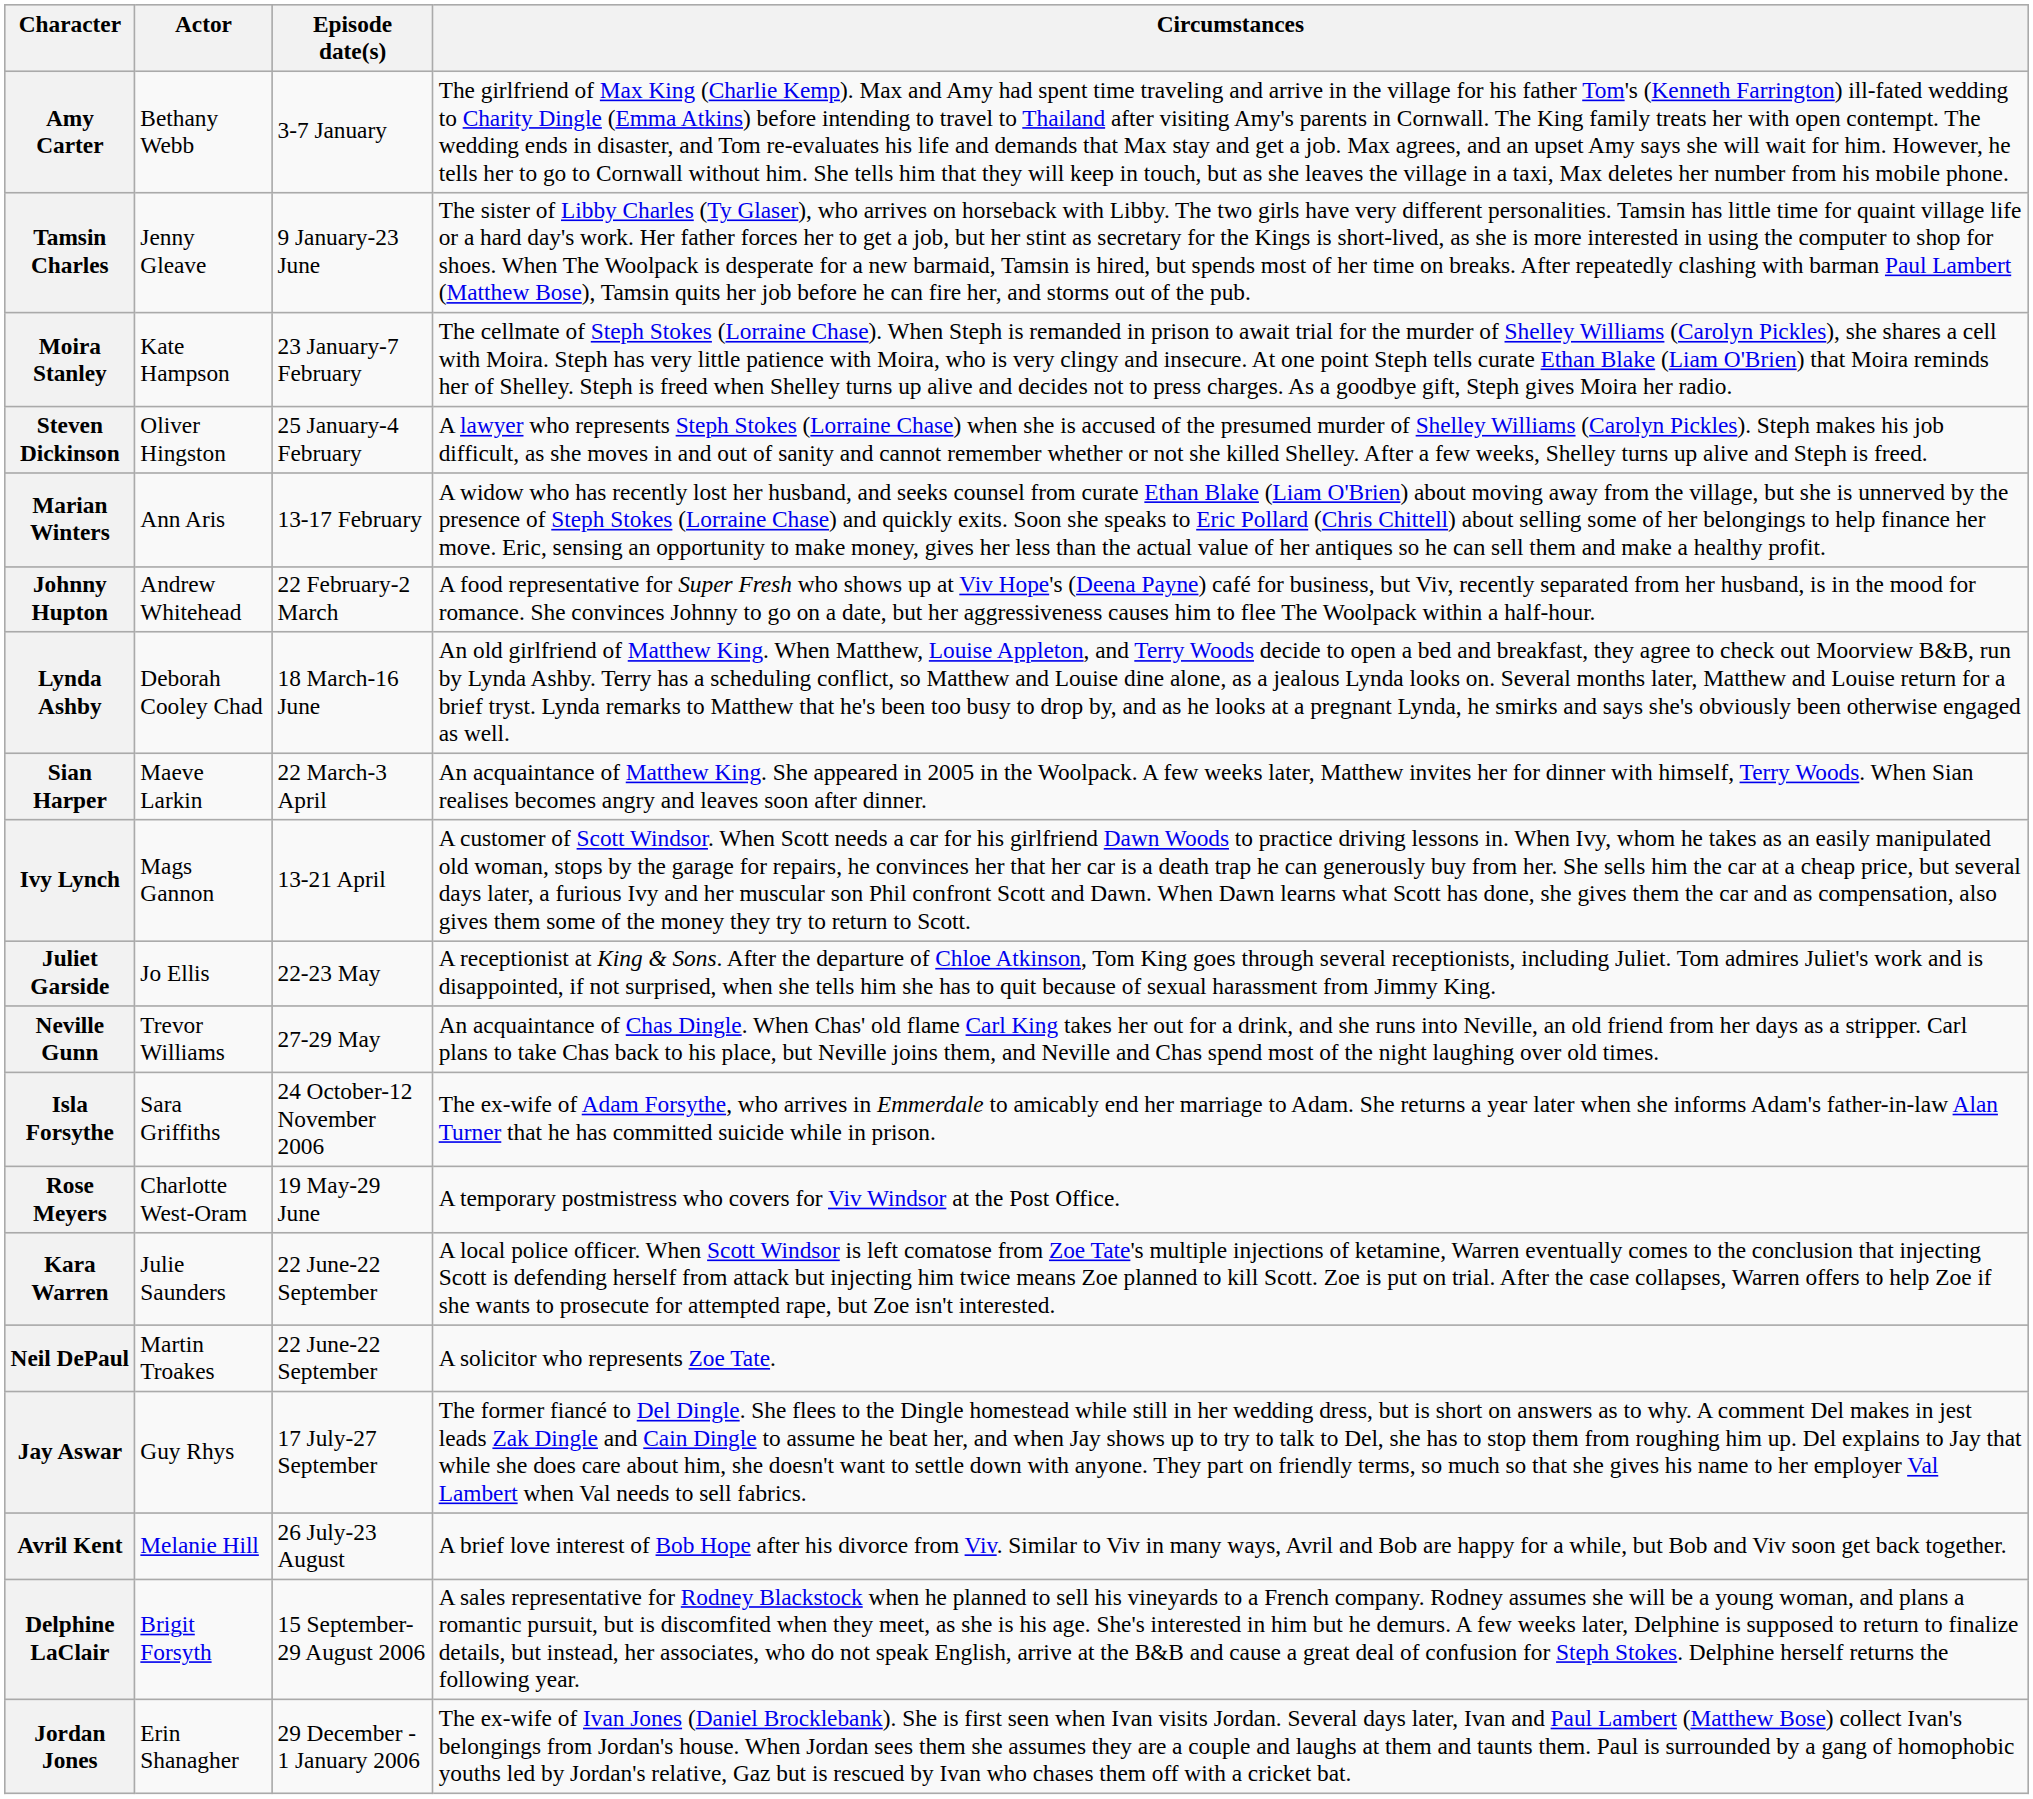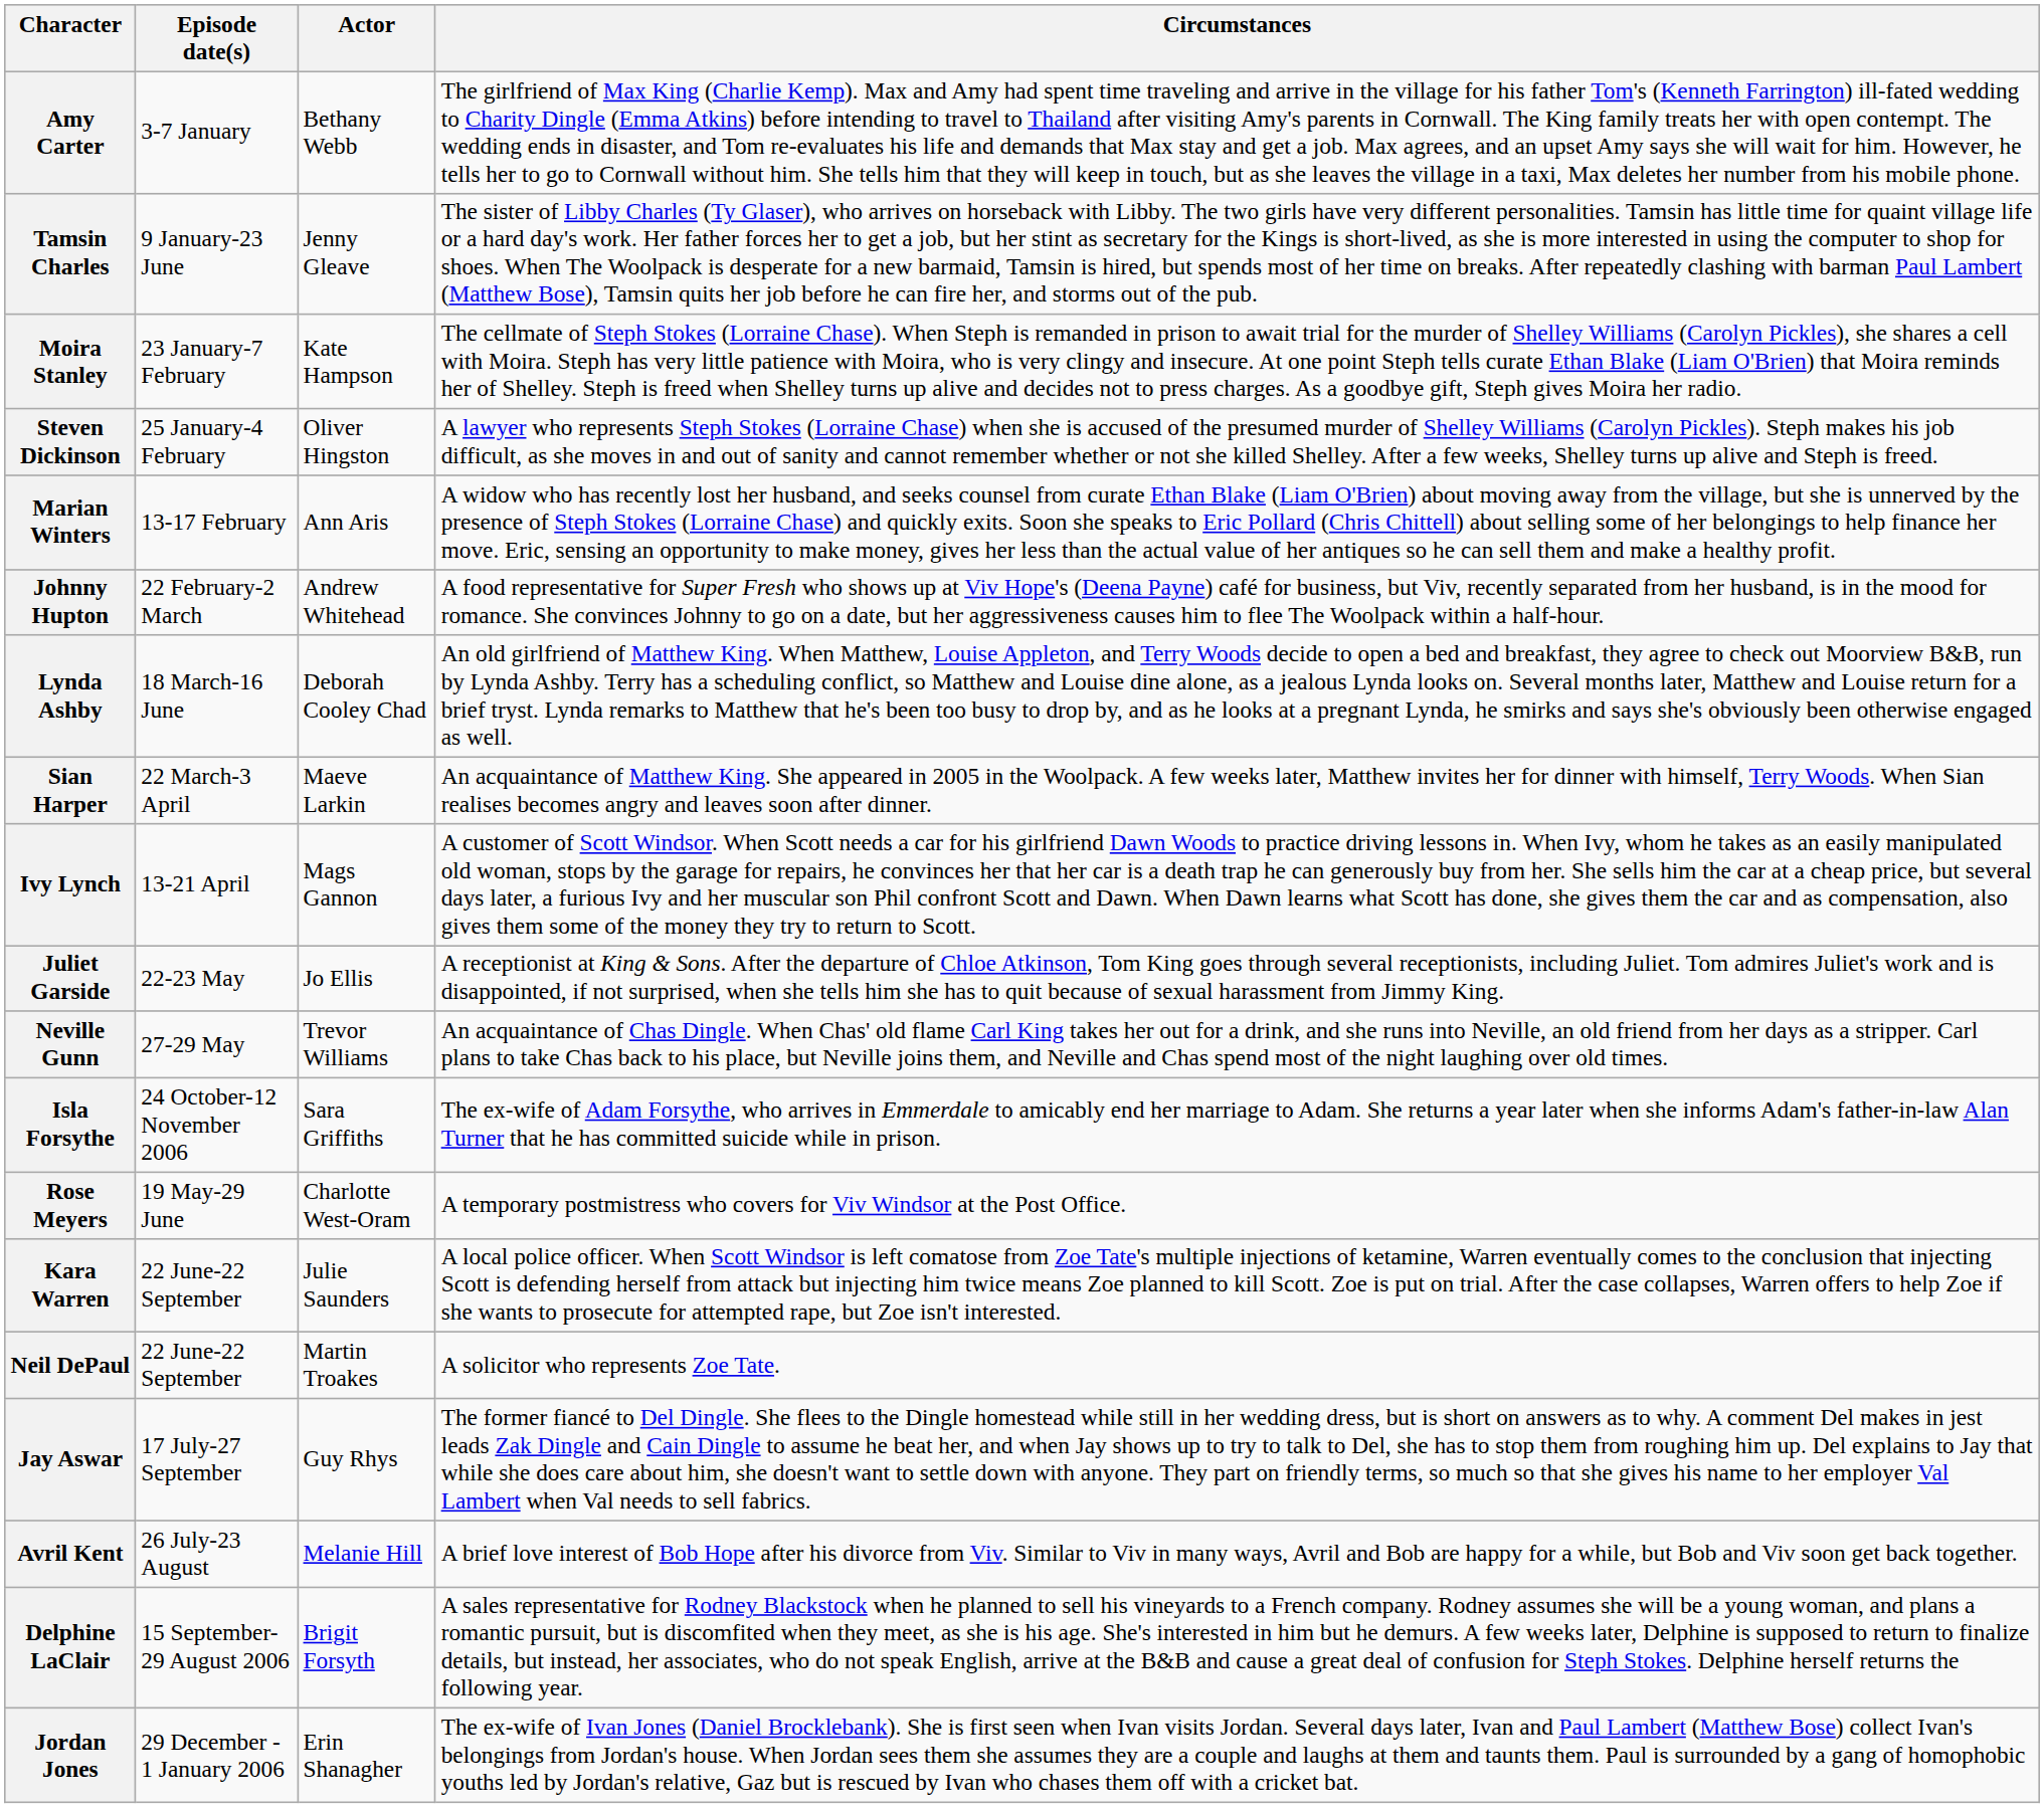columns swapped: Episode date(s) <-> Actor
